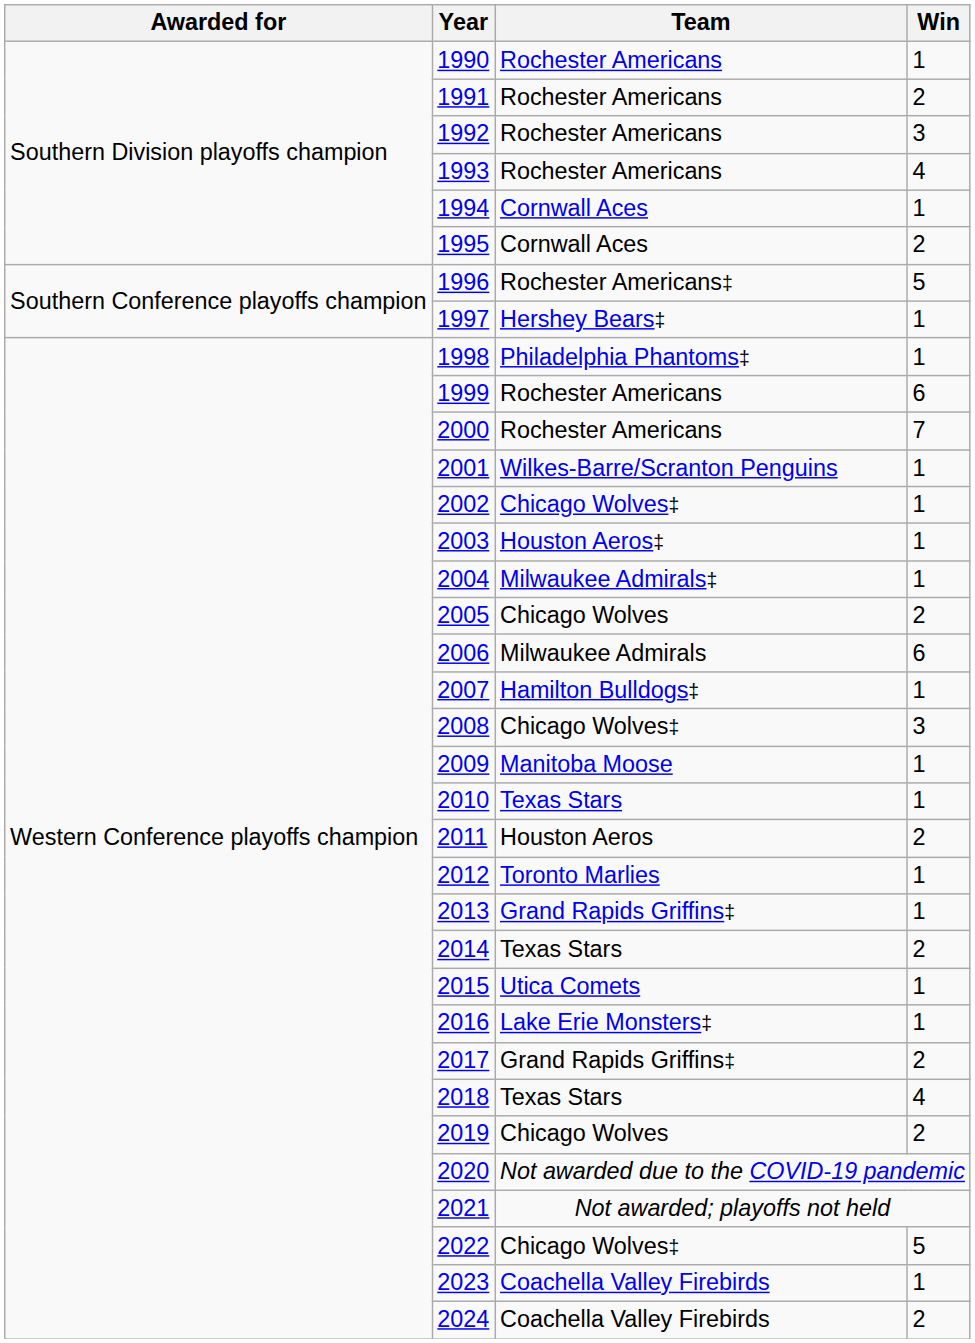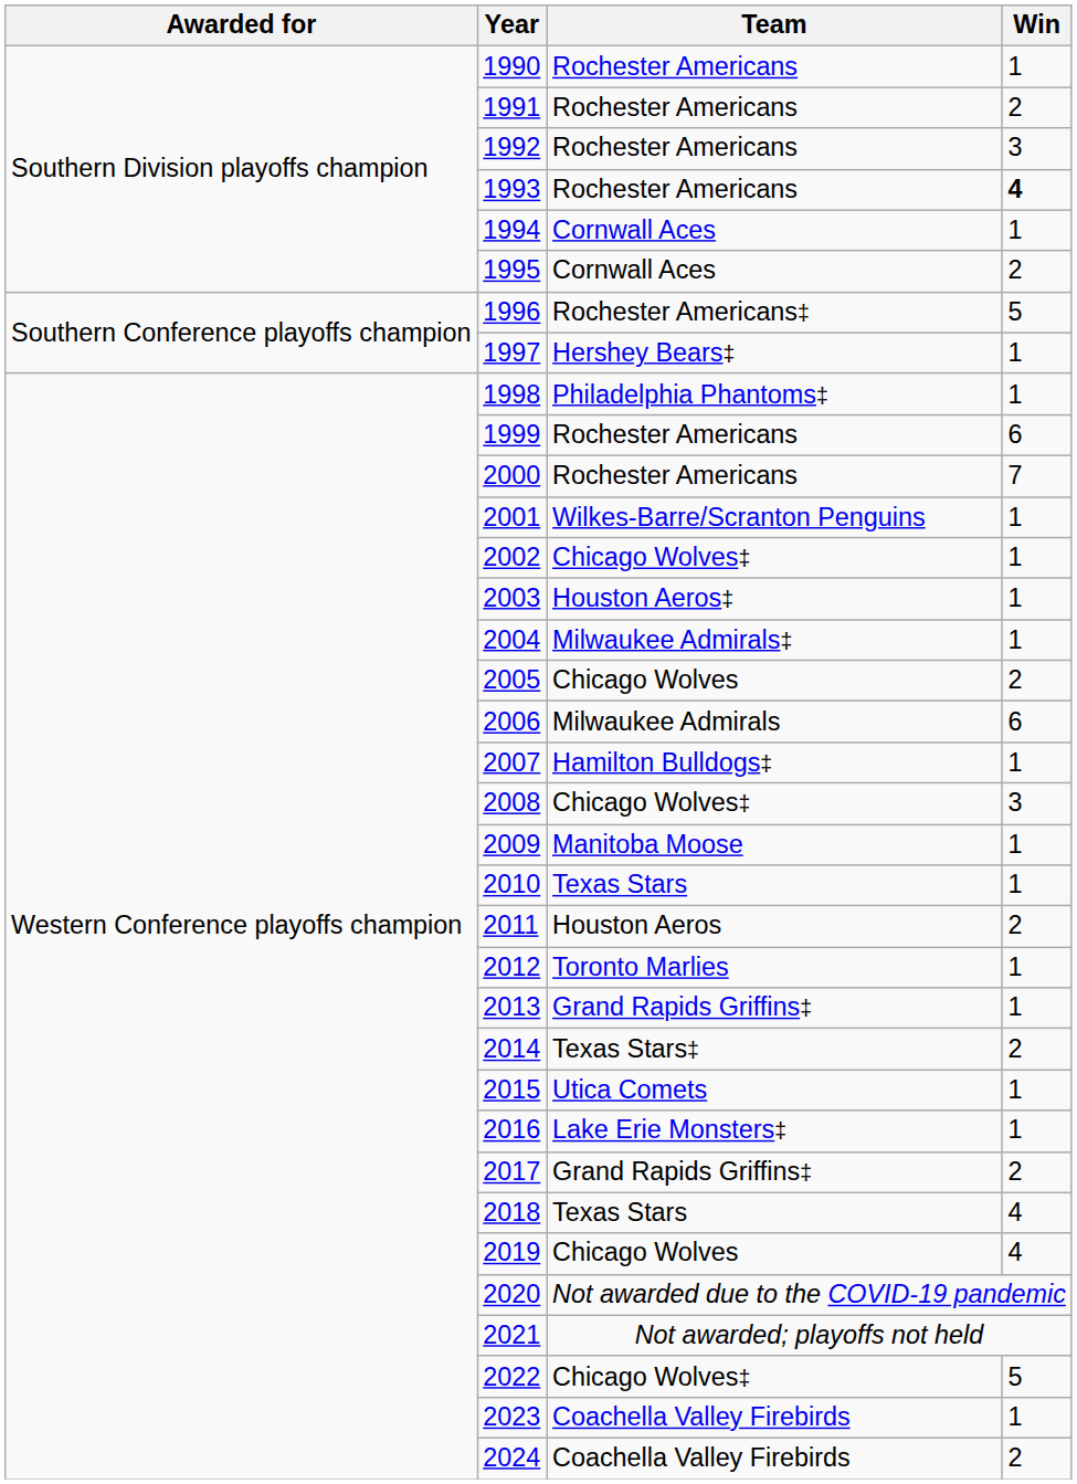1993 | Win: normal -> bold
2014 | Team: Texas Stars -> Texas Stars‡
2019 | Win: 2 -> 4
